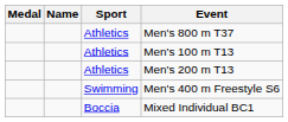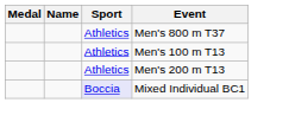- row: Swimming | Men's 400 m Freestyle S6
Mixed Individual BC1 | Sport: no background -> lavender background
